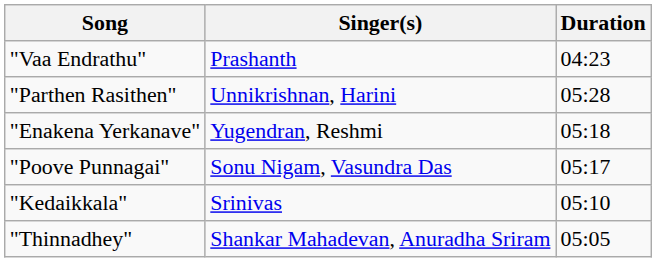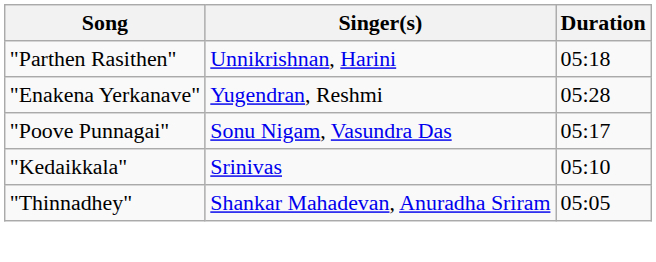- row: "Vaa Endrathu" | Prashanth | 04:23
"Parthen Rasithen" | Duration: 05:28 -> 05:18
"Enakena Yerkanave" | Duration: 05:18 -> 05:28
